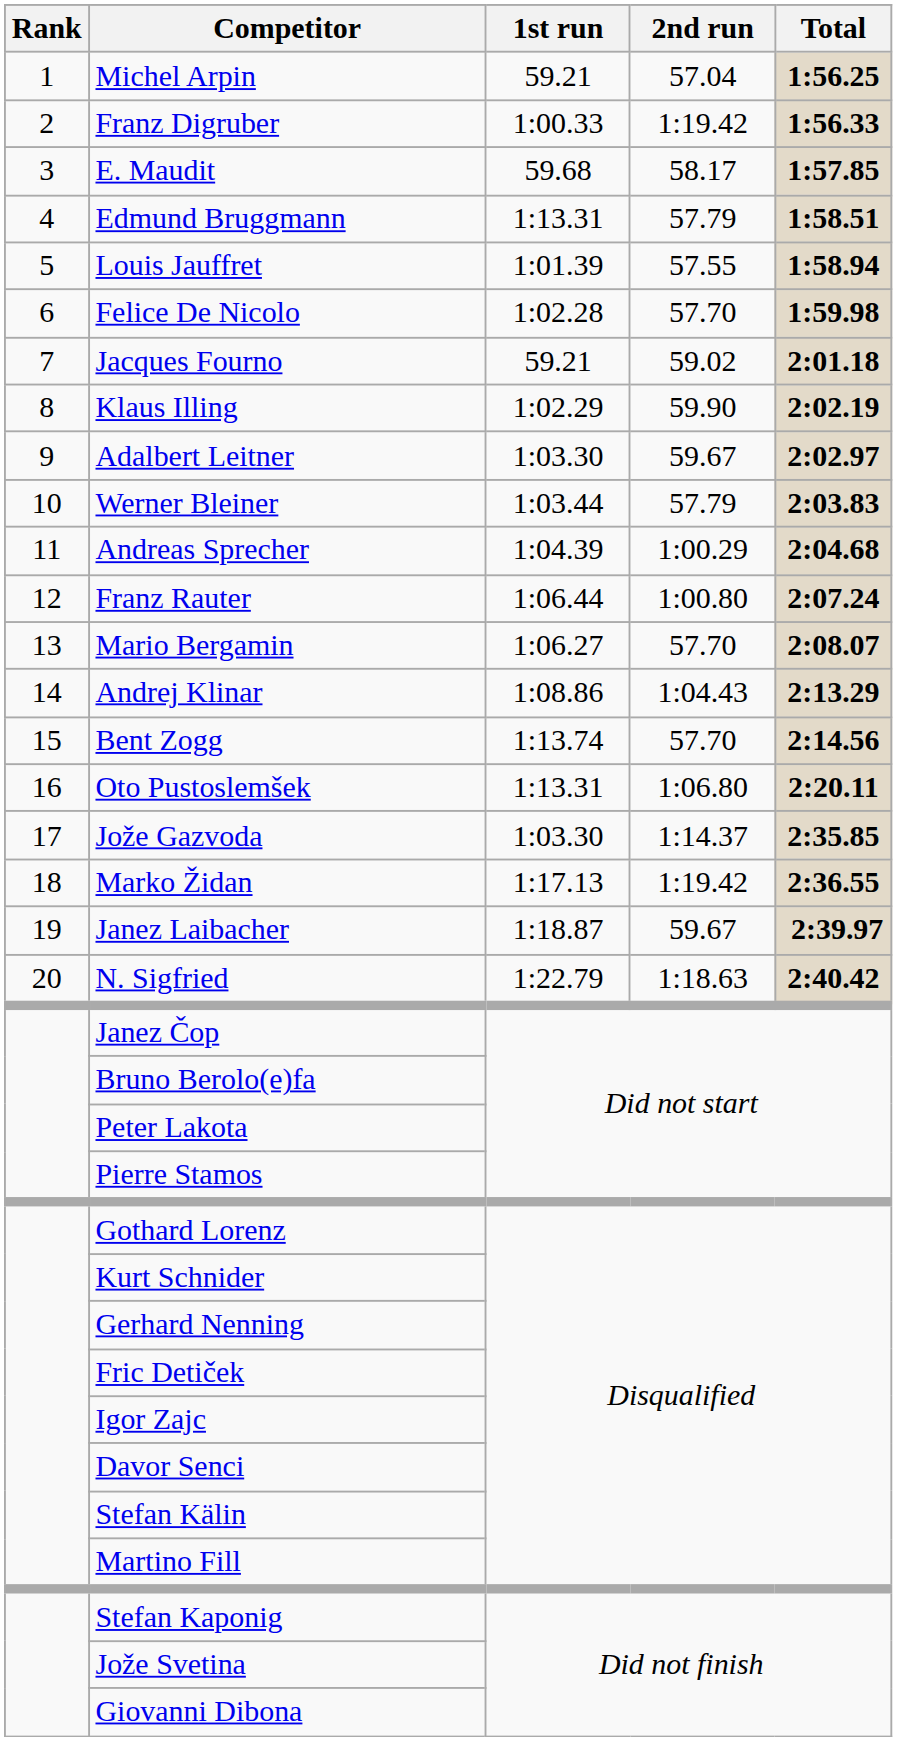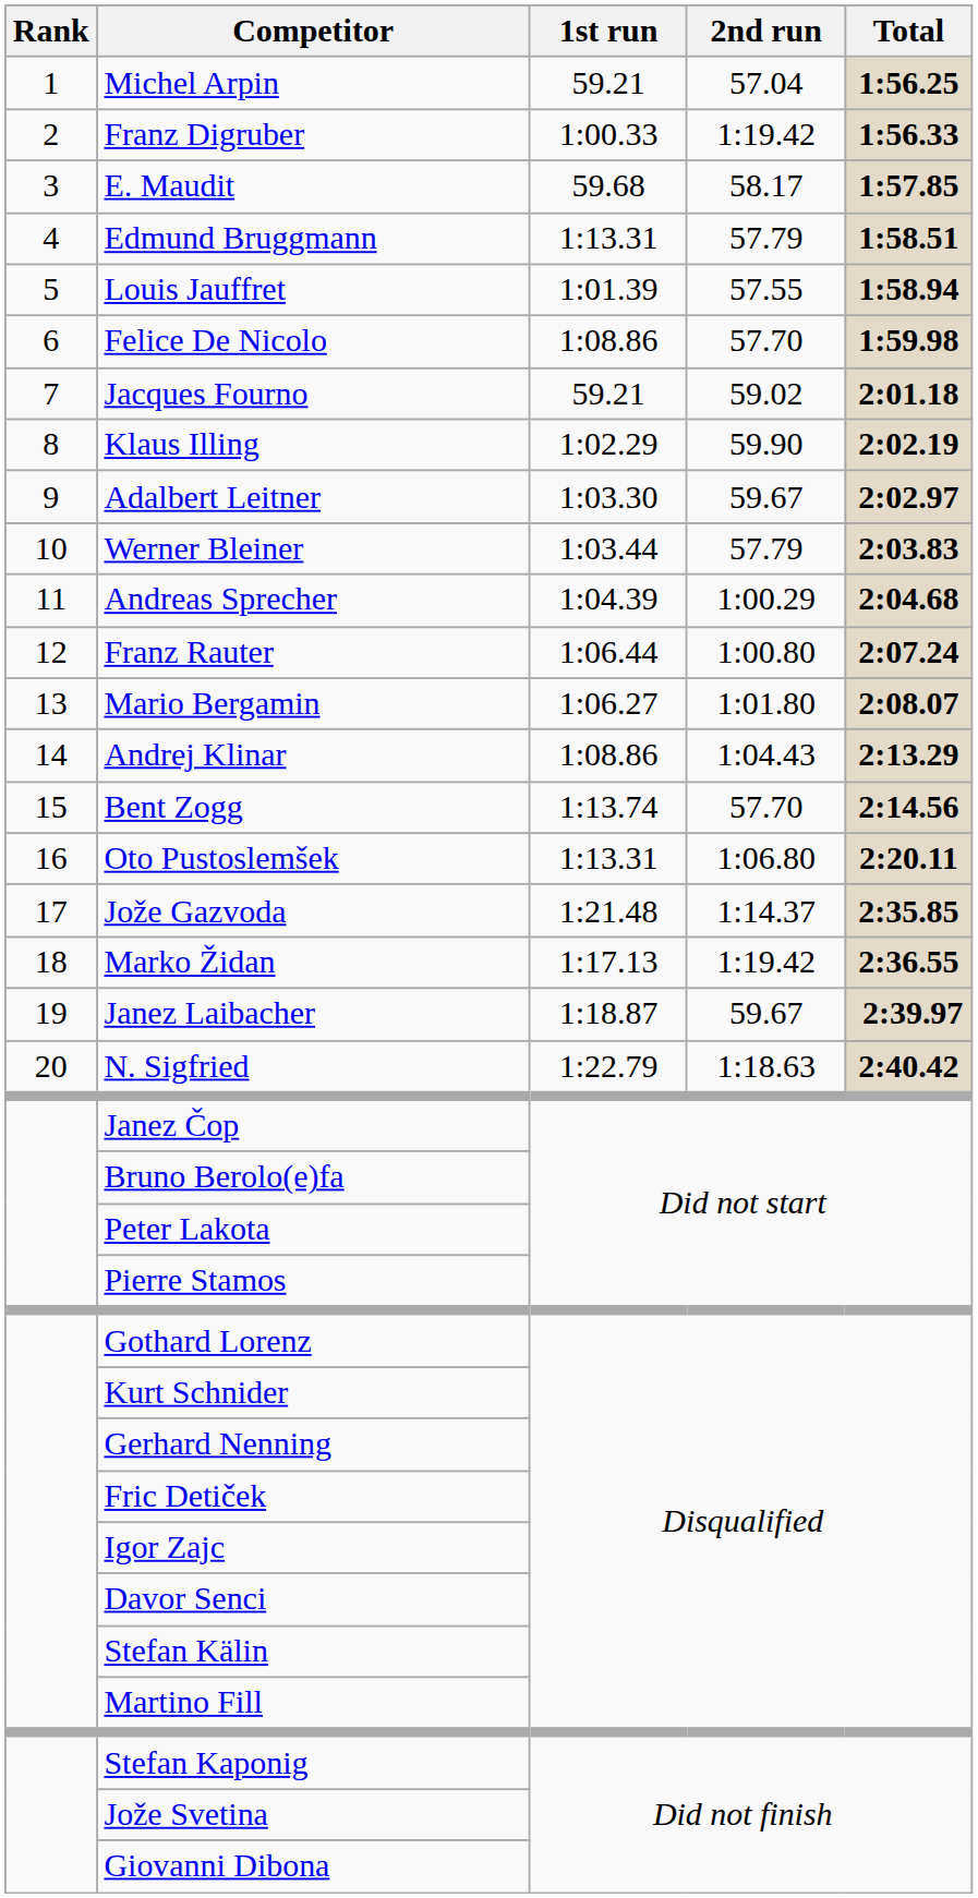Felice De Nicolo | 1st run: 1:02.28 -> 1:08.86
Mario Bergamin | 2nd run: 57.70 -> 1:01.80
Jože Gazvoda | 1st run: 1:03.30 -> 1:21.48
